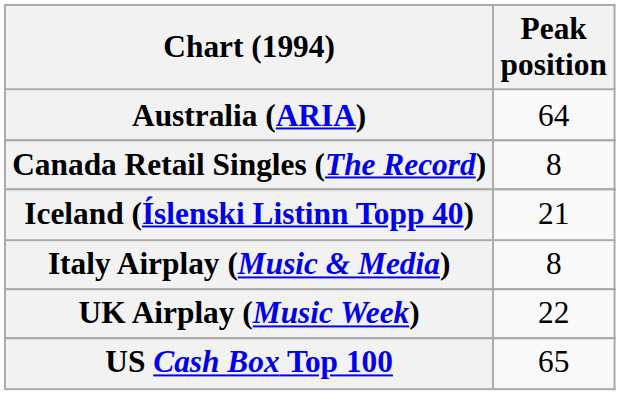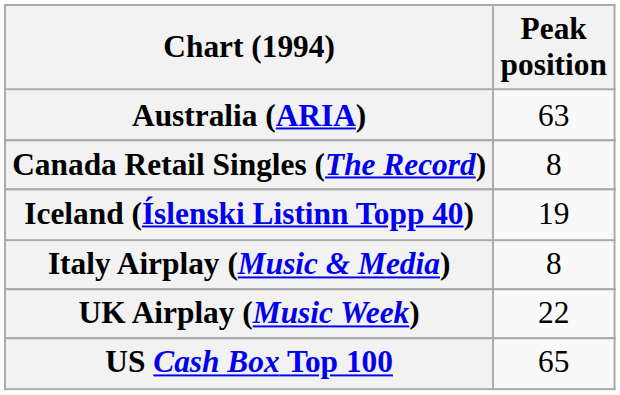Australia (ARIA) | Peak position: 64 -> 63
Iceland (Íslenski Listinn Topp 40) | Peak position: 21 -> 19
